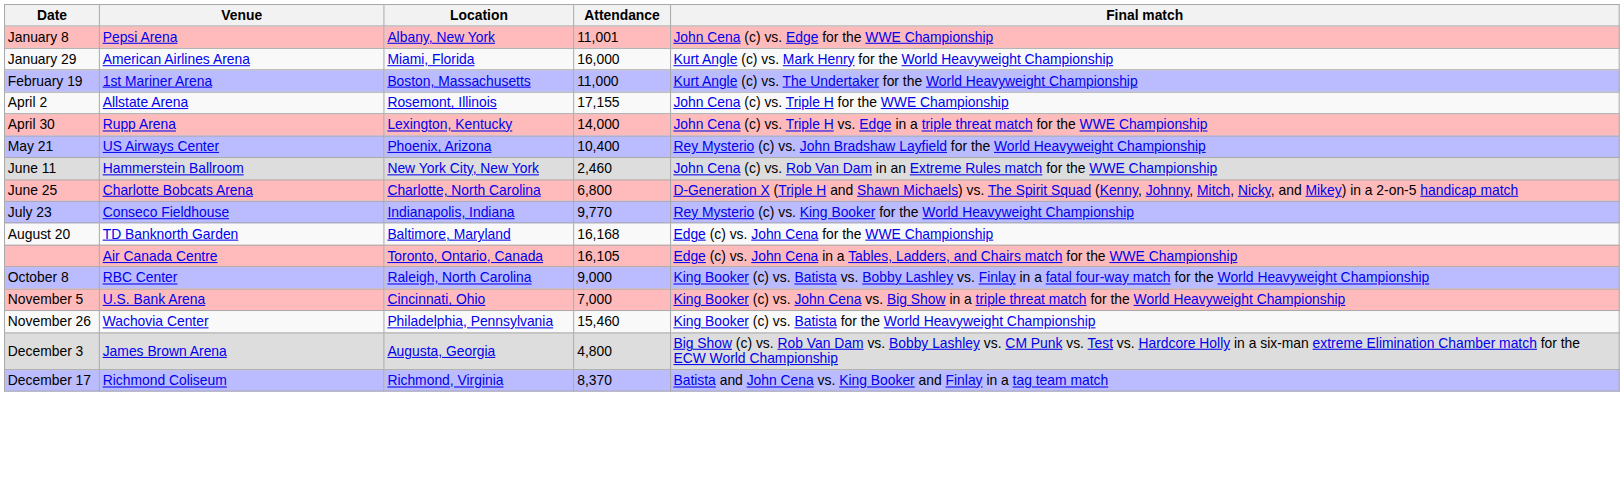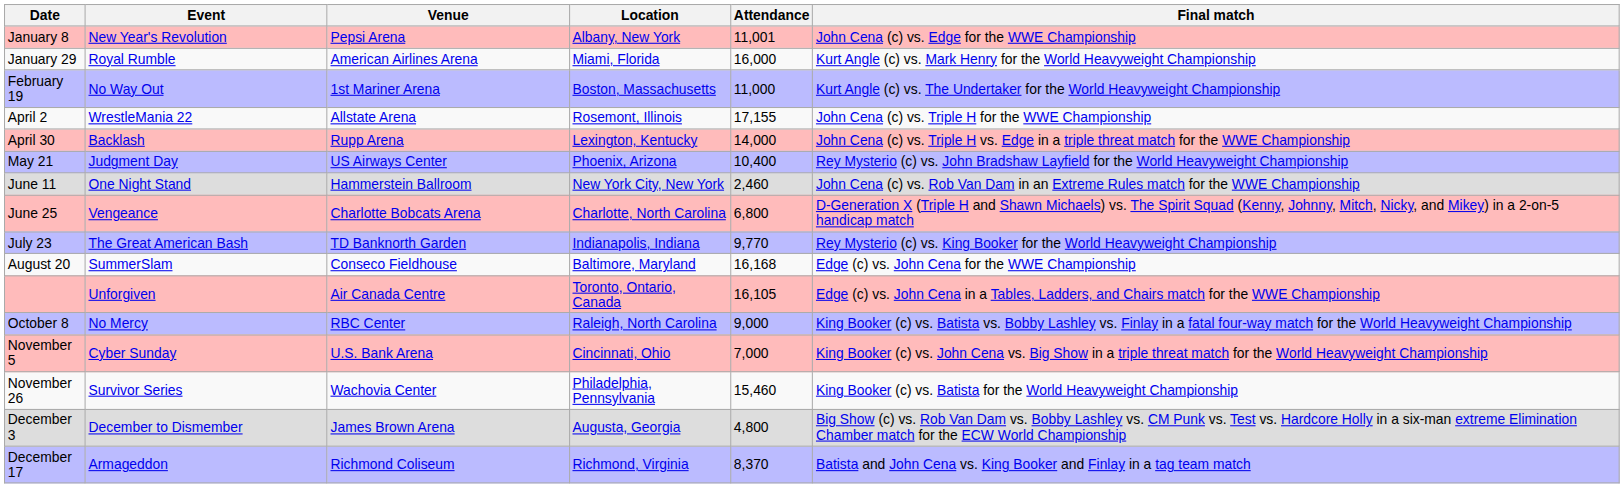+ column: Event | New Year's Revolution | Royal Rumble | No Way Out | WrestleMania 22 | Backlash | Judgment Day | One Night Stand | Vengeance | The Great American Bash | SummerSlam | Unforgiven | No Mercy | Cyber Sunday | Survivor Series | December to Dismember | Armageddon
July 23 | Venue: Conseco Fieldhouse -> TD Banknorth Garden
August 20 | Venue: TD Banknorth Garden -> Conseco Fieldhouse
